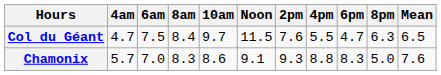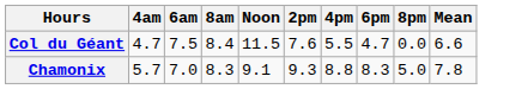- column: 10am | 9.7 | 8.6
Col du Géant | 8pm: 6.3 -> 0.0
Col du Géant | Mean: 6.5 -> 6.6
Chamonix | Mean: 7.6 -> 7.8
